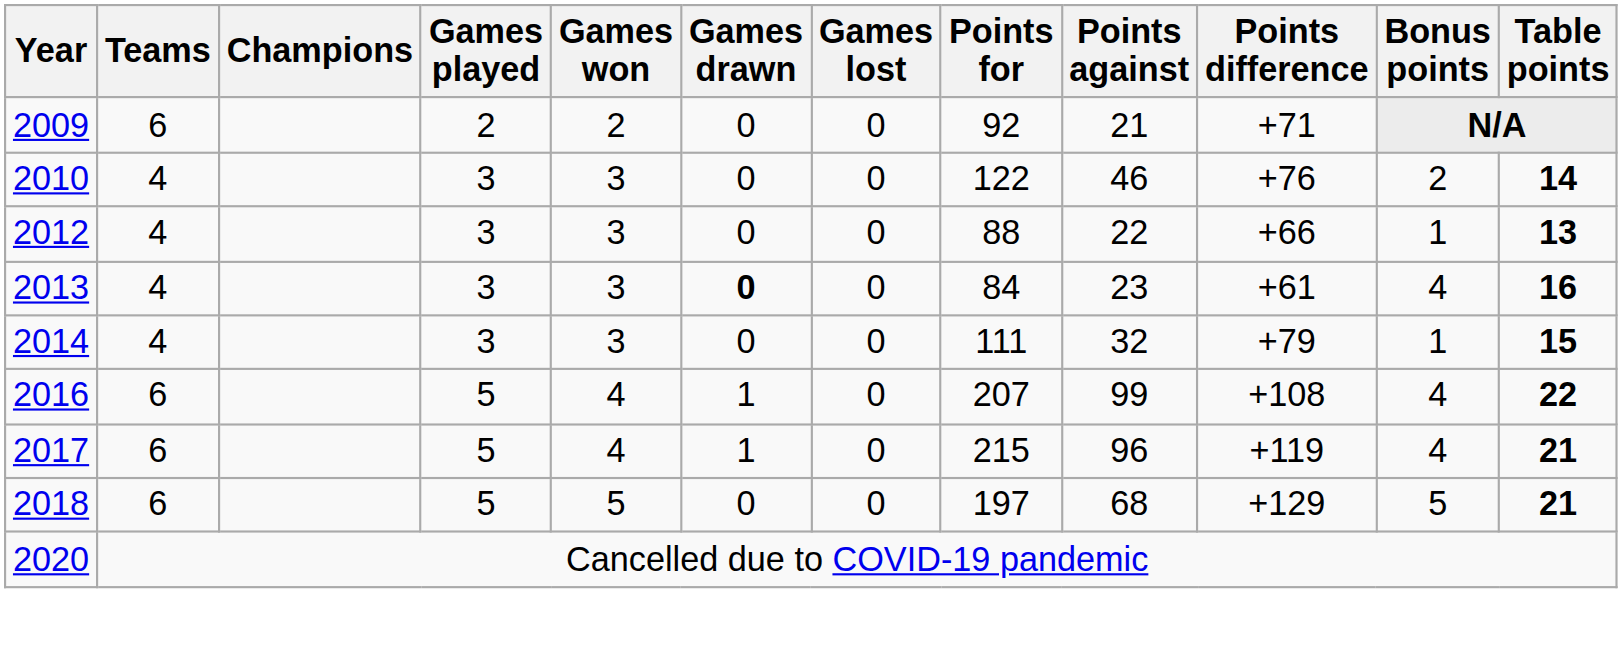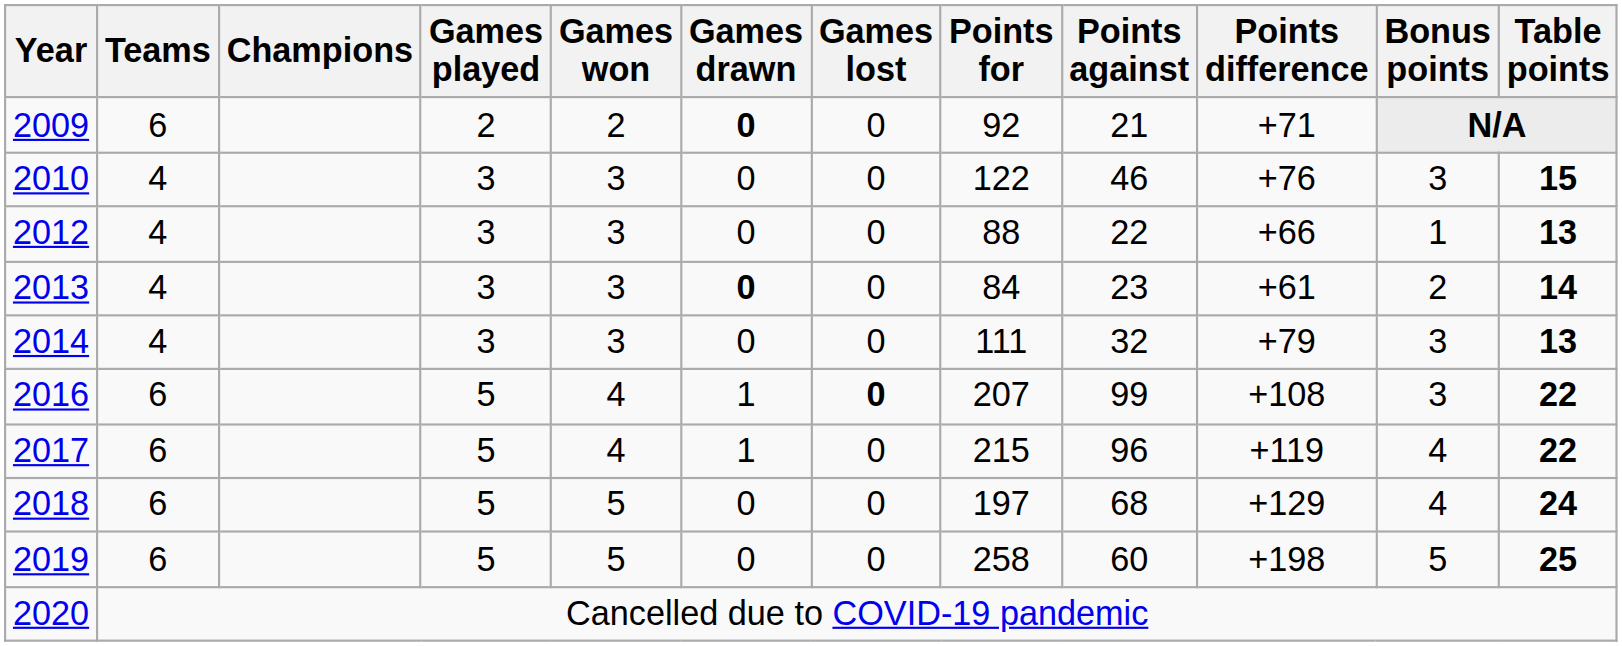2009 | Games drawn: normal -> bold
2010 | Bonus points: 2 -> 3
2010 | Table points: 14 -> 15
2013 | Bonus points: 4 -> 2
2013 | Table points: 16 -> 14
2014 | Bonus points: 1 -> 3
2014 | Table points: 15 -> 13
2016 | Games lost: normal -> bold
2016 | Bonus points: 4 -> 3
2017 | Table points: 21 -> 22
2018 | Bonus points: 5 -> 4
2018 | Table points: 21 -> 24
+ row: 2019 | 6 | 5 | 5 | 0 | 0 | 258 | 60 | +198 | 5 | 25
